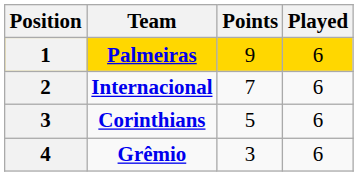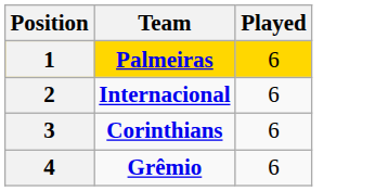- column: Points | 9 | 7 | 5 | 3
